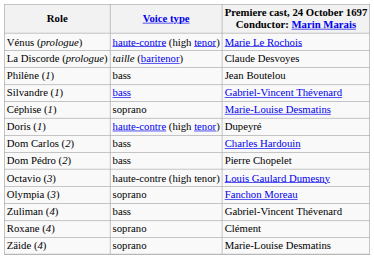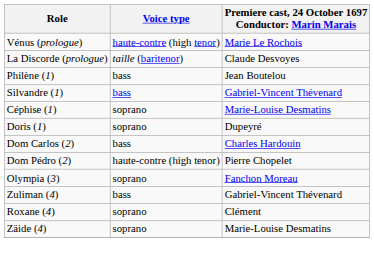Doris (1) | Voice type: haute-contre (high tenor) -> soprano
Dom Pédro (2) | Voice type: bass -> haute-contre (high tenor)
- row: Octavio (3) | haute-contre (high tenor) | Louis Gaulard Dumesny
